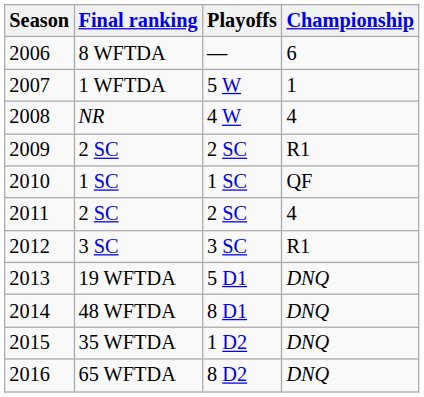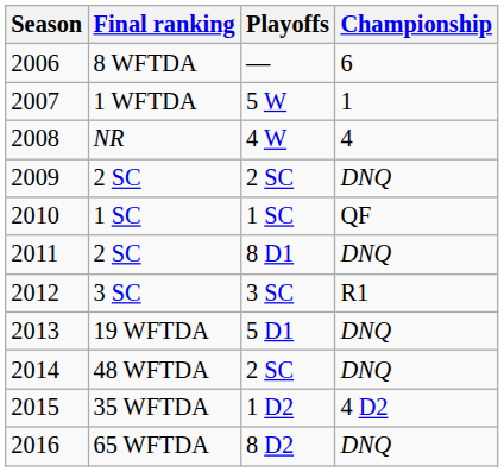2009 / 2 SC | Championship: R1 -> DNQ
2011 / 2 SC | Playoffs: 2 SC -> 8 D1
2011 / 2 SC | Championship: 4 -> DNQ
48 WFTDA | Playoffs: 8 D1 -> 2 SC
35 WFTDA | Championship: DNQ -> 4 D2
